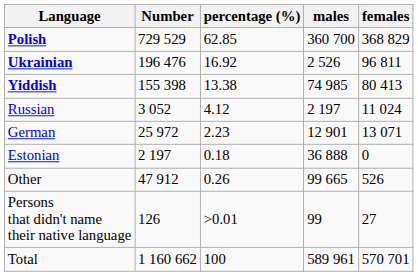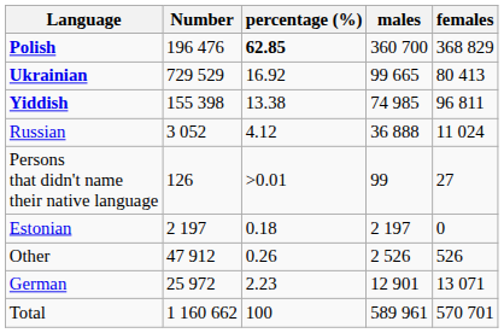Polish | Number: 729 529 -> 196 476
Polish | percentage (%): normal -> bold
Ukrainian | Number: 196 476 -> 729 529
Ukrainian | males: 2 526 -> 99 665
Ukrainian | females: 96 811 -> 80 413
Yiddish | females: 80 413 -> 96 811
Russian | males: 2 197 -> 36 888
rows swapped: German <-> Persons that didn't name their native language
Estonian | males: 36 888 -> 2 197
Other | males: 99 665 -> 2 526
